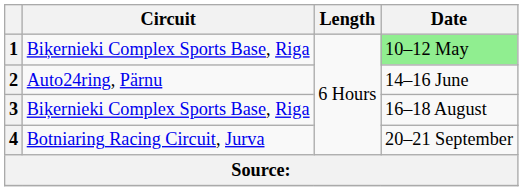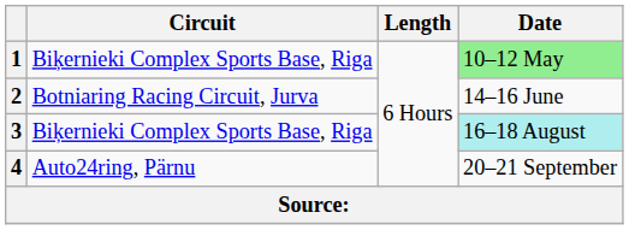2 | Circuit: Auto24ring, Pärnu -> Botniaring Racing Circuit, Jurva
3 | Date: no background -> paleturquoise background
4 | Circuit: Botniaring Racing Circuit, Jurva -> Auto24ring, Pärnu
